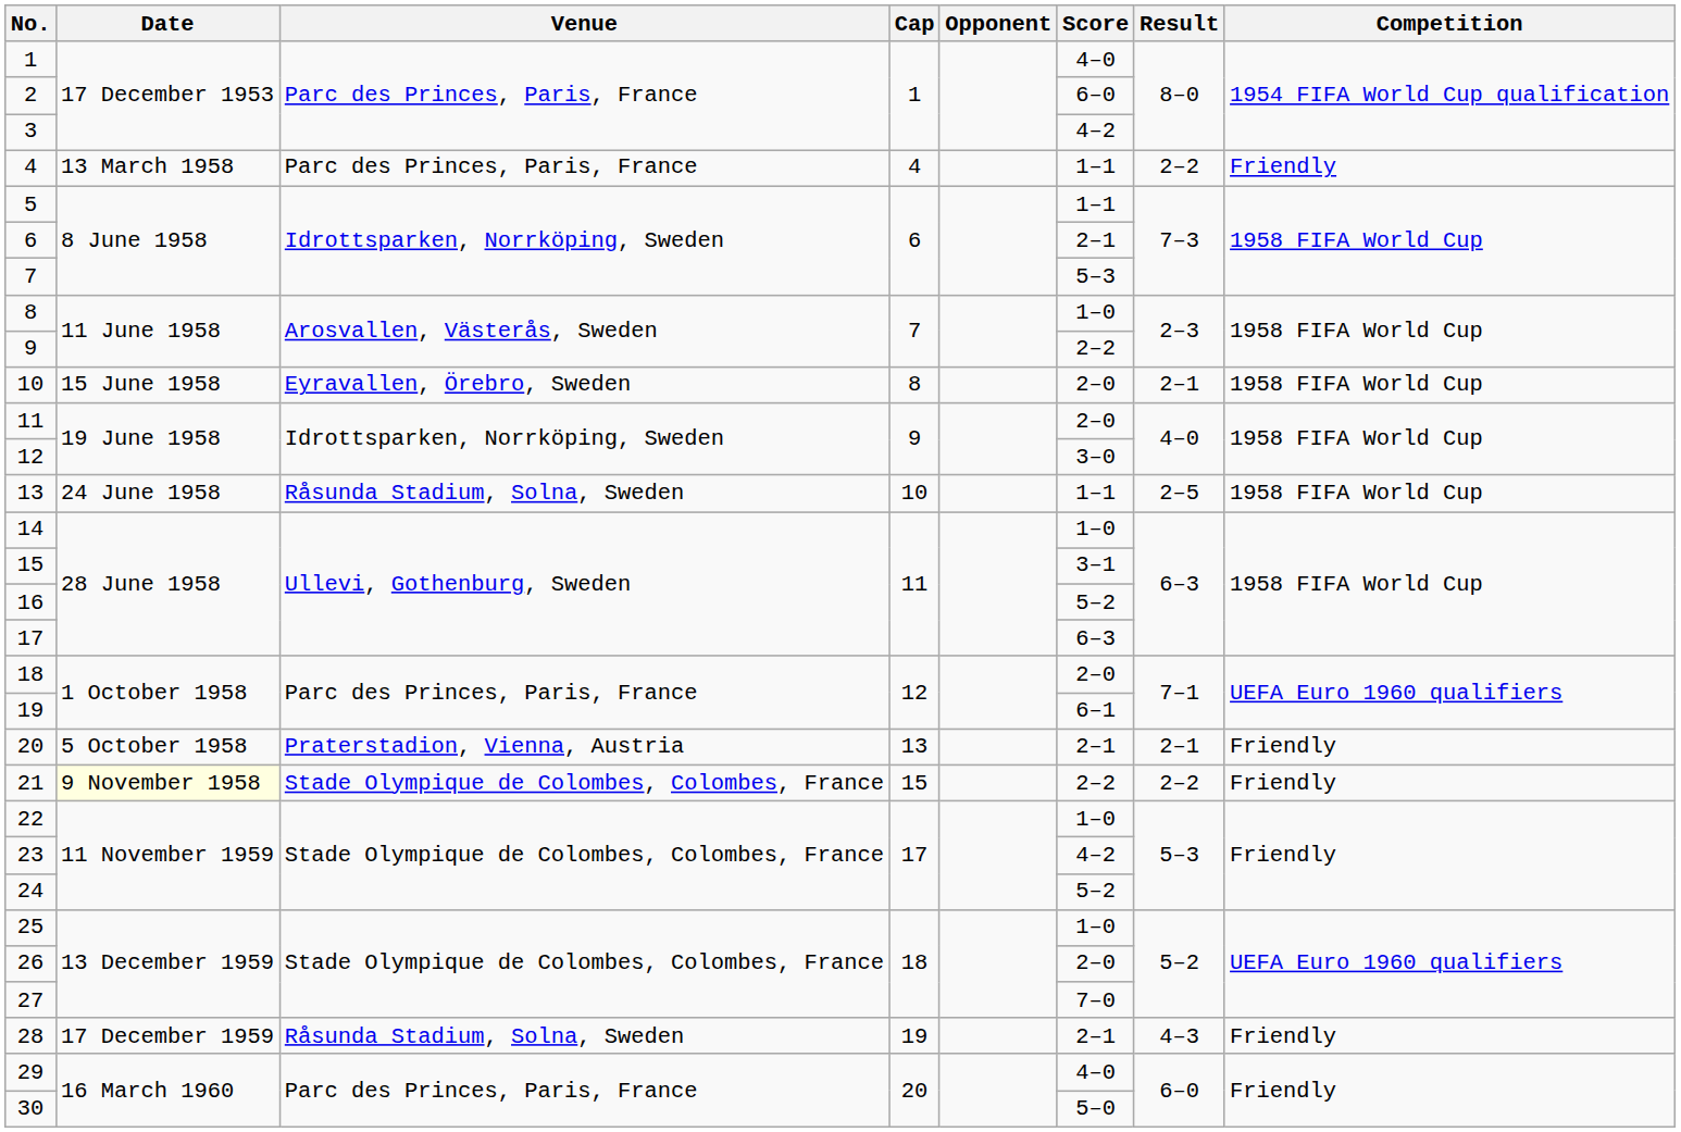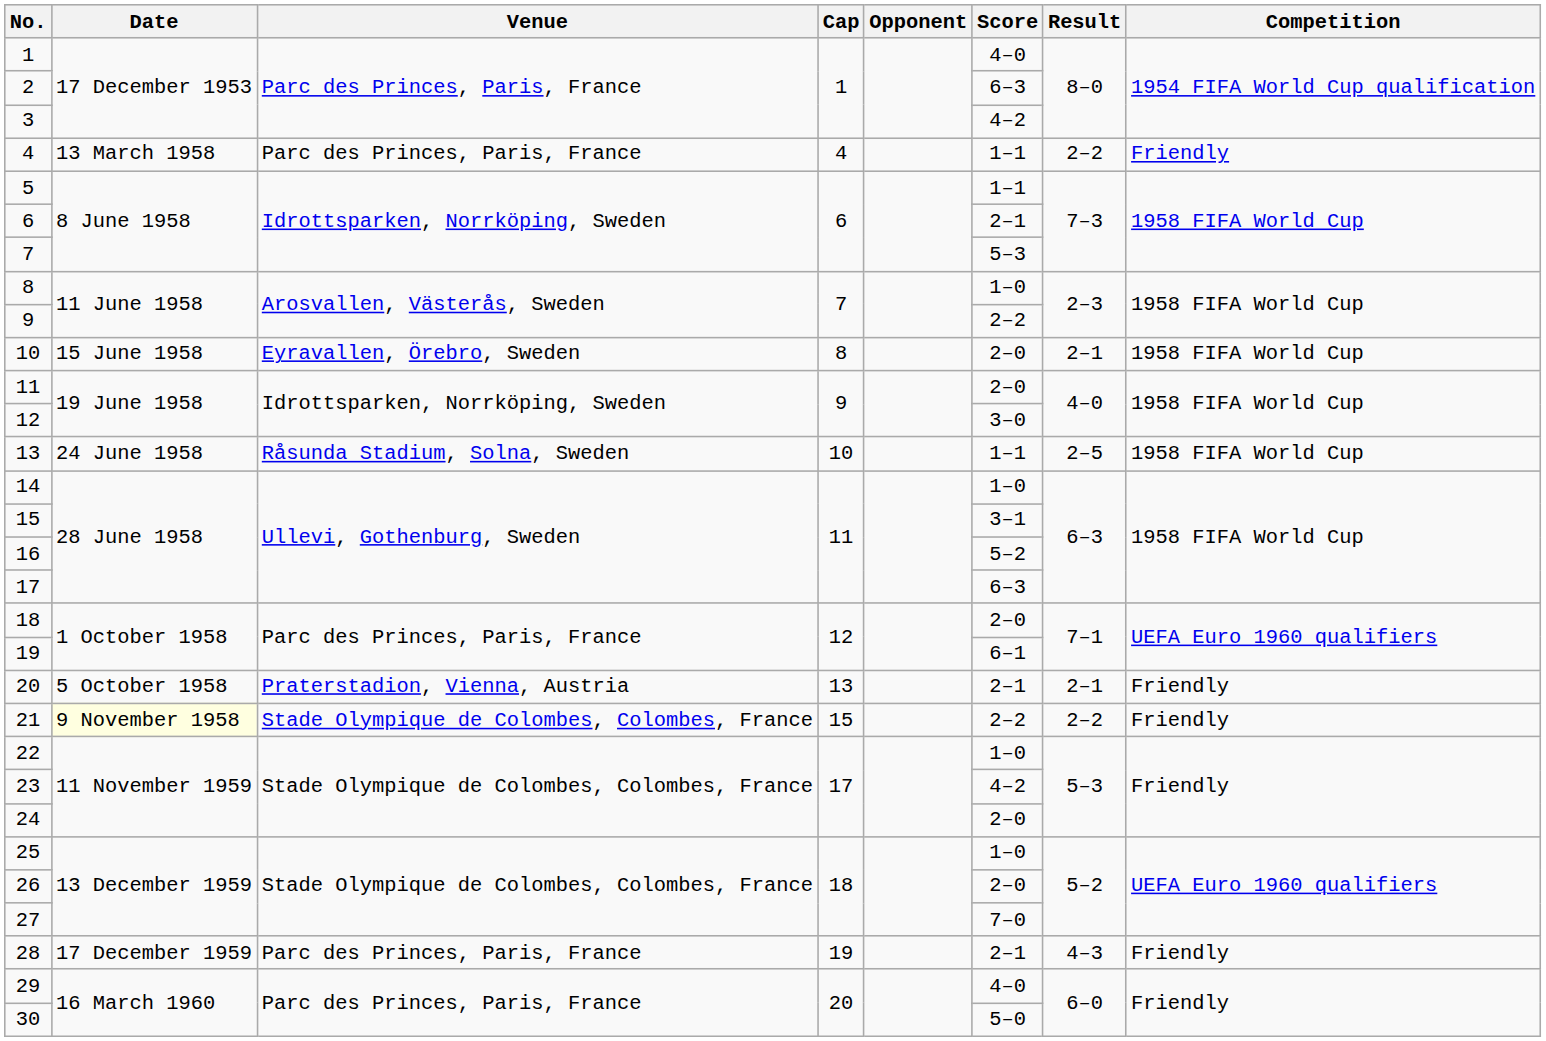2 | Score: 6–0 -> 6–3
24 | Score: 5–2 -> 2–0
28 | Venue: Råsunda Stadium, Solna, Sweden -> Parc des Princes, Paris, France
